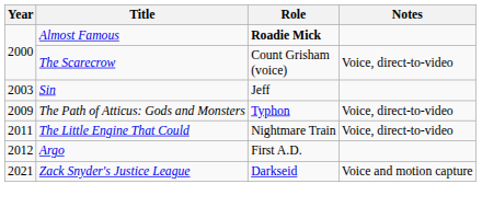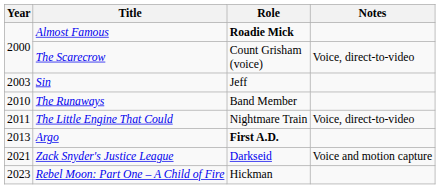- row: 2009 | The Path of Atticus: Gods and Monsters | Typhon | Voice, direct-to-video
+ row: 2010 | The Runaways | Band Member
Argo | Year: 2012 -> 2013
Argo | Role: normal -> bold
+ row: 2023 | Rebel Moon: Part One – A Child of Fire | Hickman
